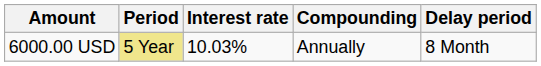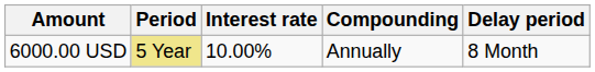6000.00 USD | Interest rate: 10.03% -> 10.00%
